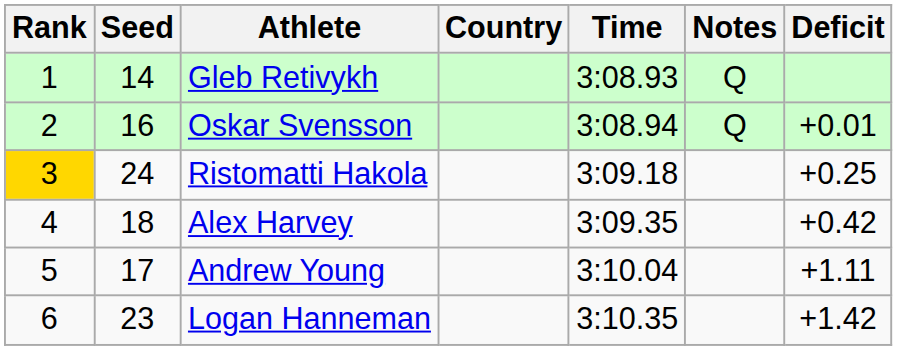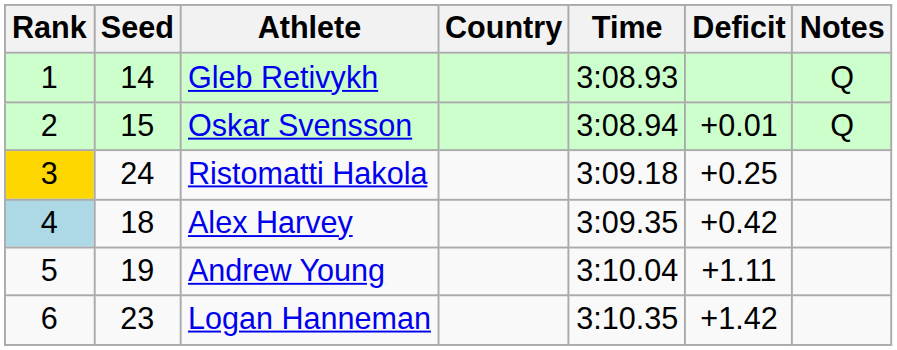columns swapped: Deficit <-> Notes
Oskar Svensson | Seed: 16 -> 15
Alex Harvey | Rank: no background -> lightblue background
Andrew Young | Seed: 17 -> 19
